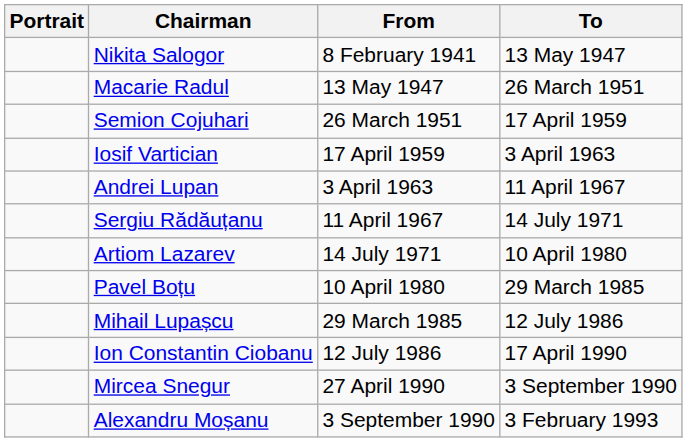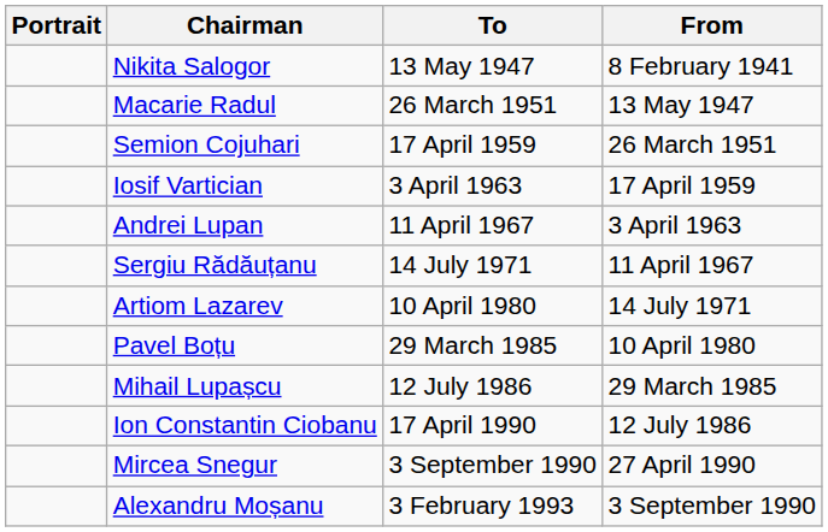columns swapped: From <-> To
